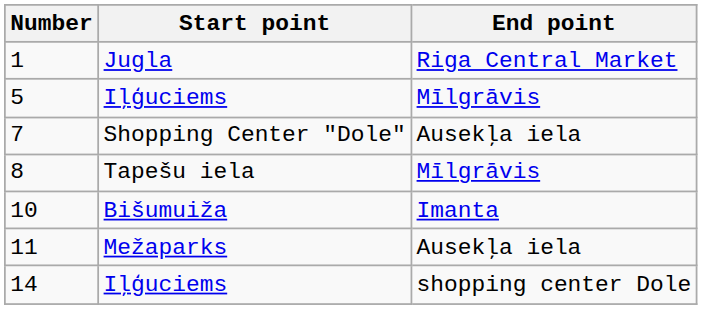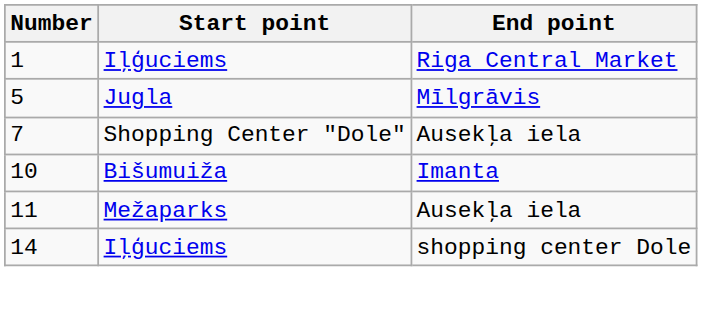1 | Start point: Jugla -> Iļģuciems
5 | Start point: Iļģuciems -> Jugla
- row: 8 | Tapešu iela | Mīlgrāvis
